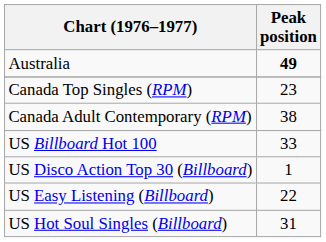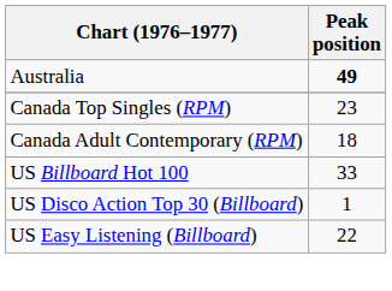Canada Adult Contemporary (RPM) | Peak position: 38 -> 18
- row: US Hot Soul Singles (Billboard) | 31
